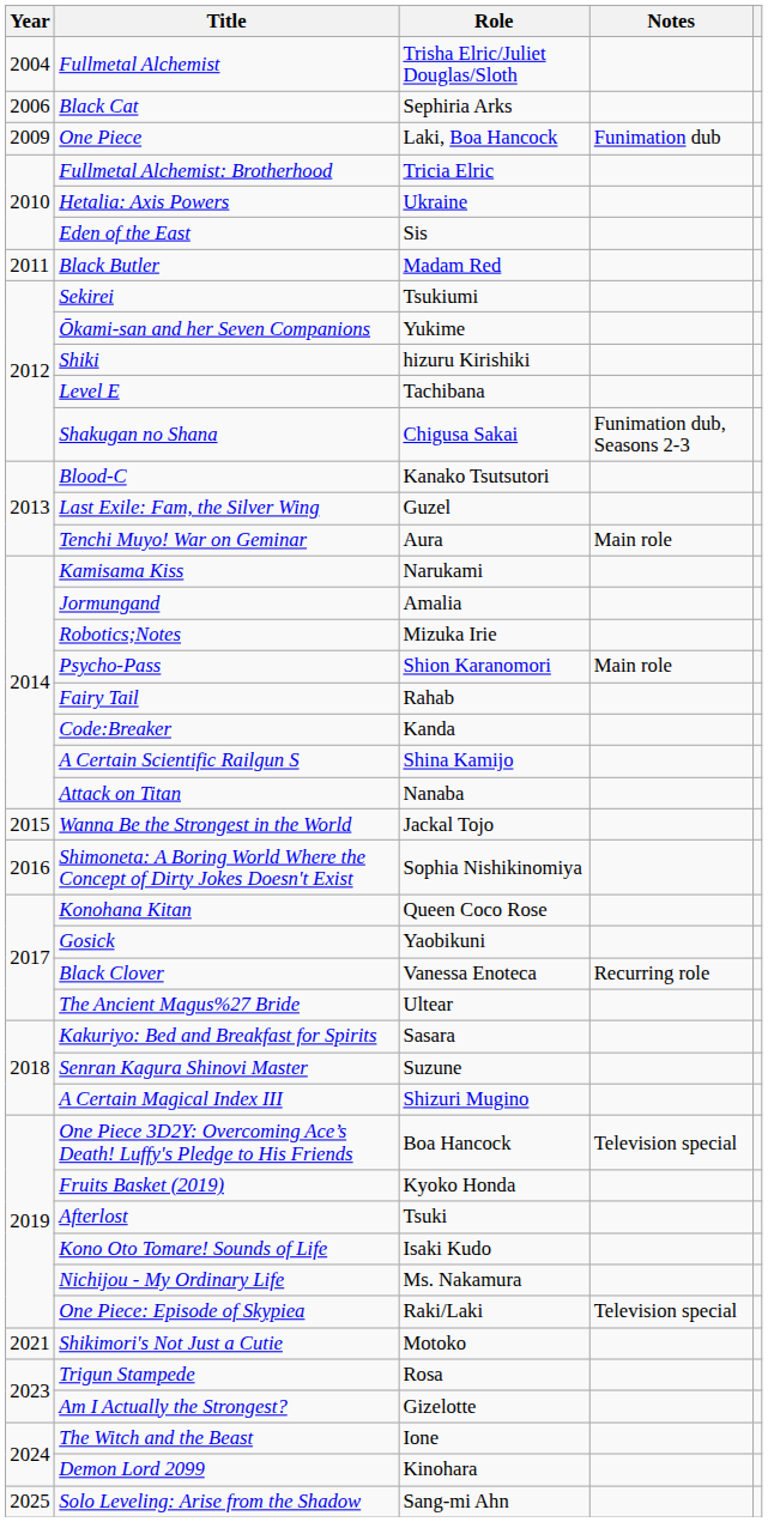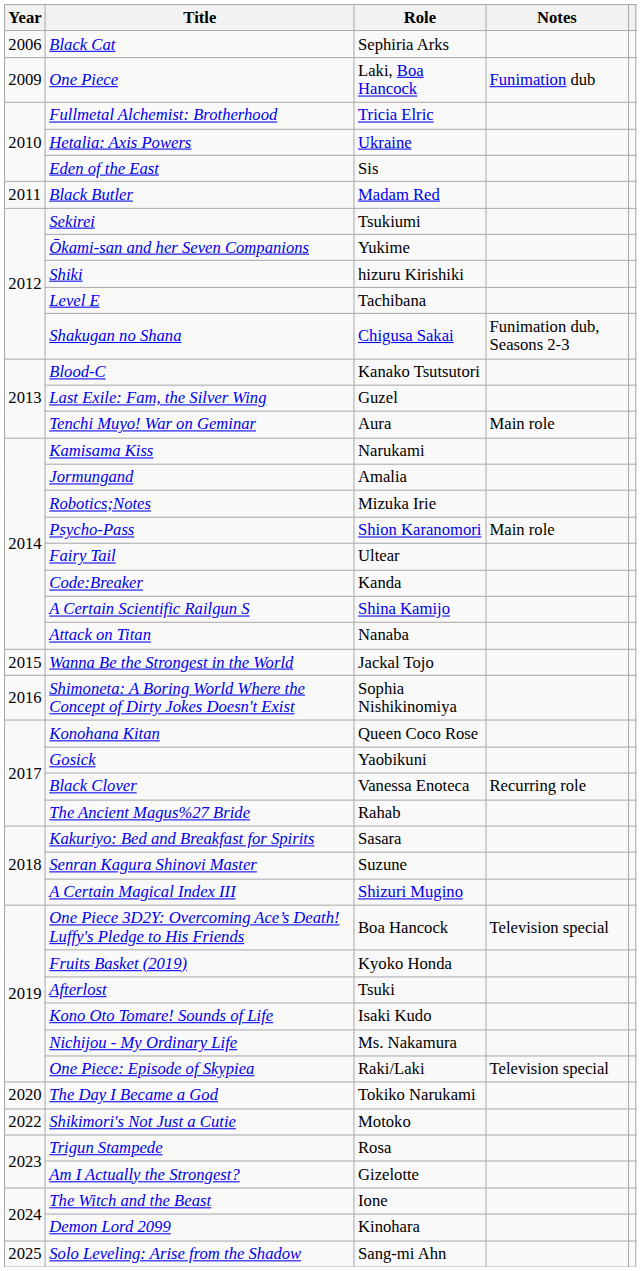- row: 2004 | Fullmetal Alchemist | Trisha Elric/Juliet Douglas/Sloth
Fairy Tail | Role: Rahab -> Ultear
The Ancient Magus%27 Bride | Role: Ultear -> Rahab
+ row: 2020 | The Day I Became a God | Tokiko Narukami
Shikimori's Not Just a Cutie | Year: 2021 -> 2022
